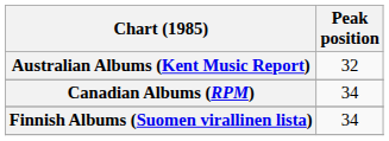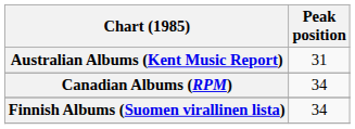Australian Albums (Kent Music Report) | Peak position: 32 -> 31
